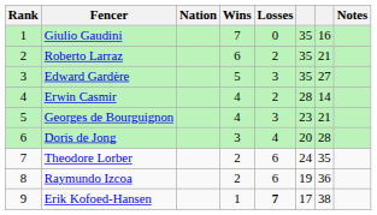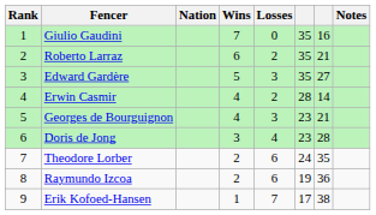Doris de Jong | column 6: 20 -> 23
Erik Kofoed-Hansen | Losses: bold -> normal
